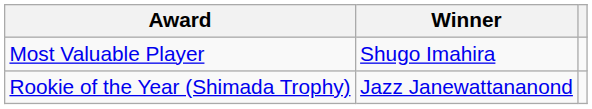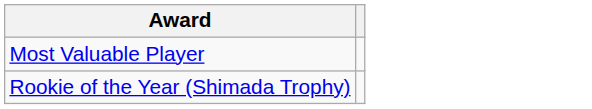- column: Winner | Shugo Imahira | Jazz Janewattananond
